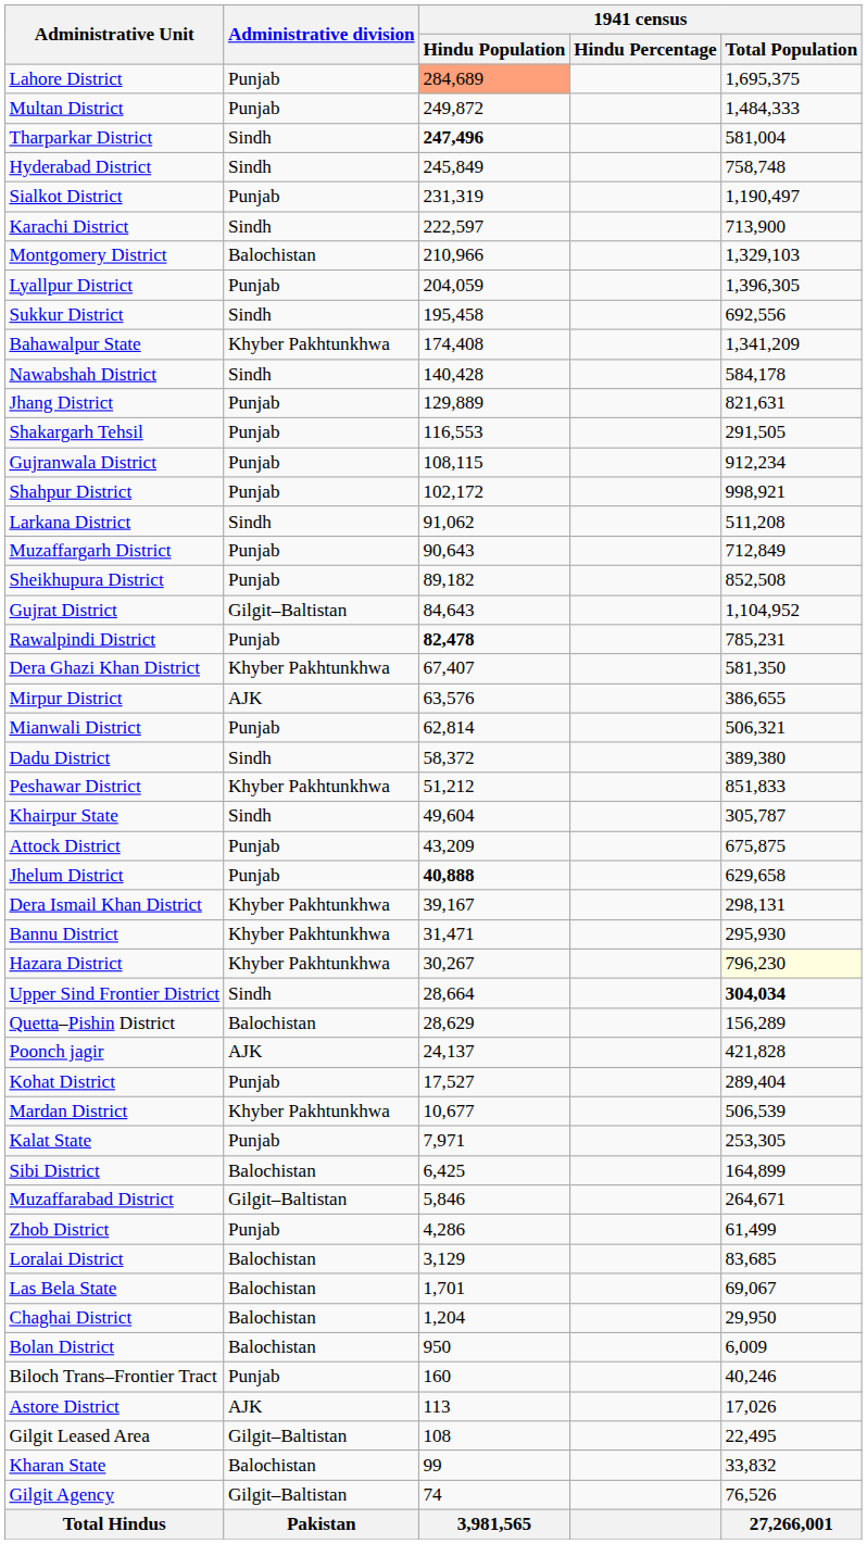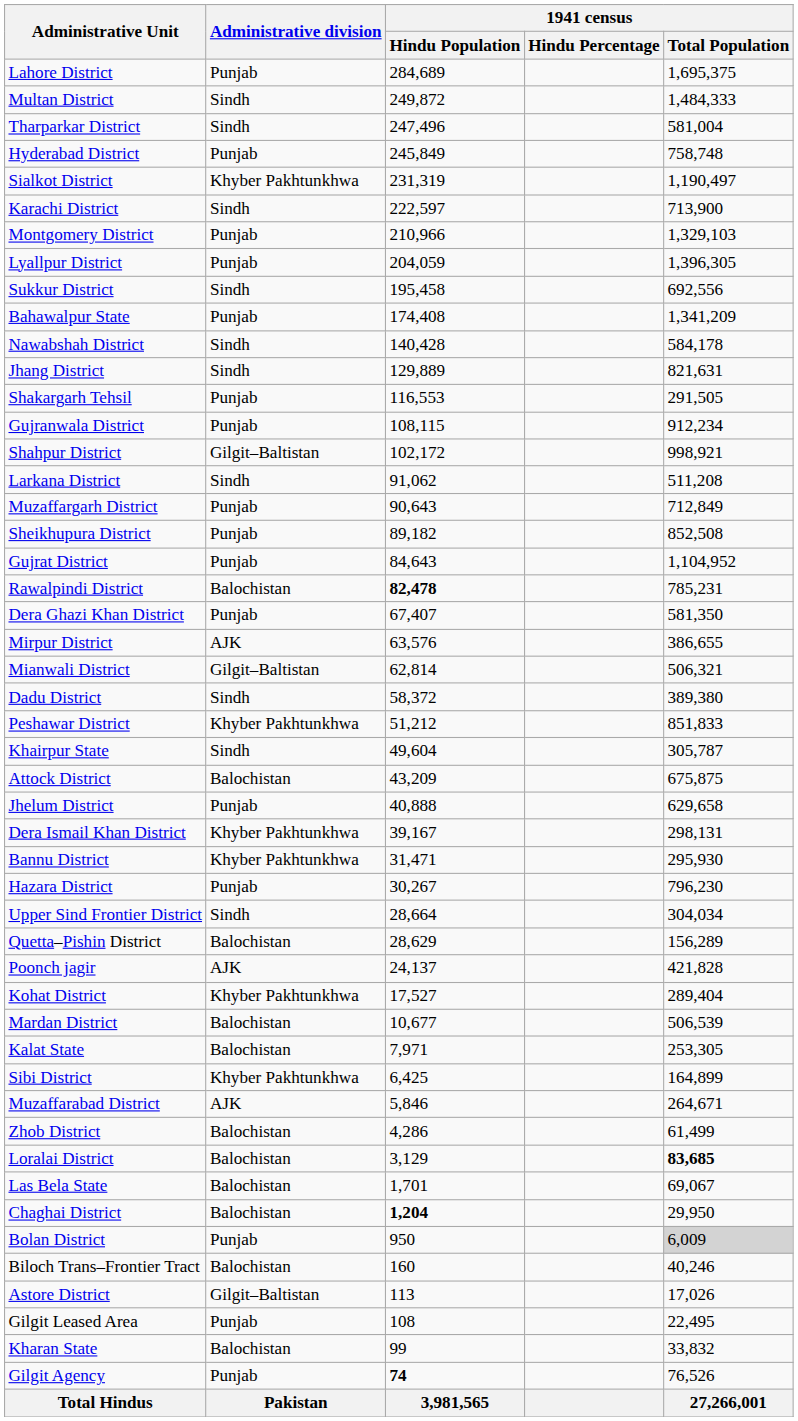Lahore District | 1941 census / Hindu Population: lightsalmon background -> no background
Multan District | Administrative division: Punjab -> Sindh
Tharparkar District | 1941 census / Hindu Population: bold -> normal
Hyderabad District | Administrative division: Sindh -> Punjab
Sialkot District | Administrative division: Punjab -> Khyber Pakhtunkhwa
Montgomery District | Administrative division: Balochistan -> Punjab
Bahawalpur State | Administrative division: Khyber Pakhtunkhwa -> Punjab
Jhang District | Administrative division: Punjab -> Sindh
Shahpur District | Administrative division: Punjab -> Gilgit–Baltistan
Gujrat District | Administrative division: Gilgit–Baltistan -> Punjab
Rawalpindi District | Administrative division: Punjab -> Balochistan
Dera Ghazi Khan District | Administrative division: Khyber Pakhtunkhwa -> Punjab
Mianwali District | Administrative division: Punjab -> Gilgit–Baltistan
Attock District | Administrative division: Punjab -> Balochistan
Jhelum District | 1941 census / Hindu Population: bold -> normal
Hazara District | Administrative division: Khyber Pakhtunkhwa -> Punjab
Hazara District | 1941 census / Total Population: lightyellow background -> no background
Upper Sind Frontier District | 1941 census / Total Population: bold -> normal
Kohat District | Administrative division: Punjab -> Khyber Pakhtunkhwa
Mardan District | Administrative division: Khyber Pakhtunkhwa -> Balochistan
Kalat State | Administrative division: Punjab -> Balochistan
Sibi District | Administrative division: Balochistan -> Khyber Pakhtunkhwa
Muzaffarabad District | Administrative division: Gilgit–Baltistan -> AJK
Zhob District | Administrative division: Punjab -> Balochistan
Loralai District | 1941 census / Total Population: normal -> bold
Chaghai District | 1941 census / Hindu Population: normal -> bold
Bolan District | Administrative division: Balochistan -> Punjab
Bolan District | 1941 census / Total Population: no background -> lightgrey background
Biloch Trans–Frontier Tract | Administrative division: Punjab -> Balochistan
Astore District | Administrative division: AJK -> Gilgit–Baltistan
Gilgit Leased Area | Administrative division: Gilgit–Baltistan -> Punjab
Gilgit Agency | Administrative division: Gilgit–Baltistan -> Punjab
Gilgit Agency | 1941 census / Hindu Population: normal -> bold
